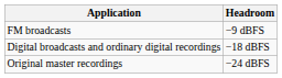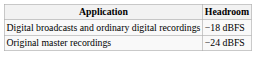- row: FM broadcasts | −9 dBFS
